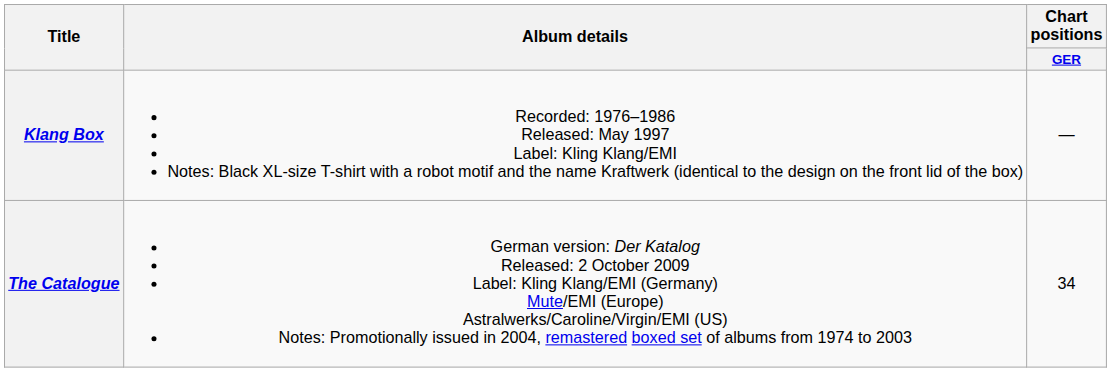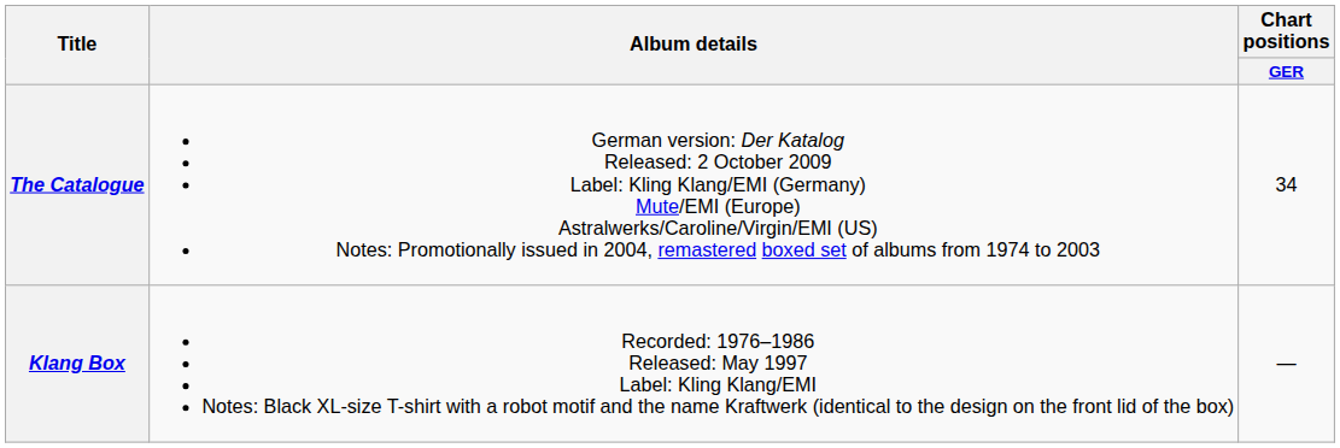rows swapped: Klang Box <-> The Catalogue
